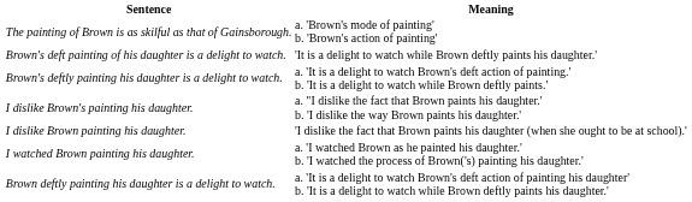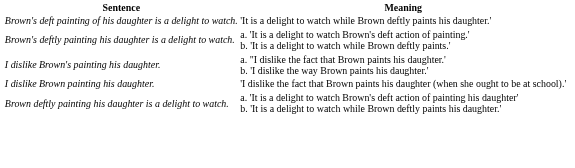- row: The painting of Brown is as skilful as that of Gainsborough. | a. 'Brown's mode of painting' b. 'Brown's action of painting'
- row: I watched Brown painting his daughter. | a. 'I watched Brown as he painted his daughter.' b. 'I watched the process of Brown('s) painting his daughter.'
